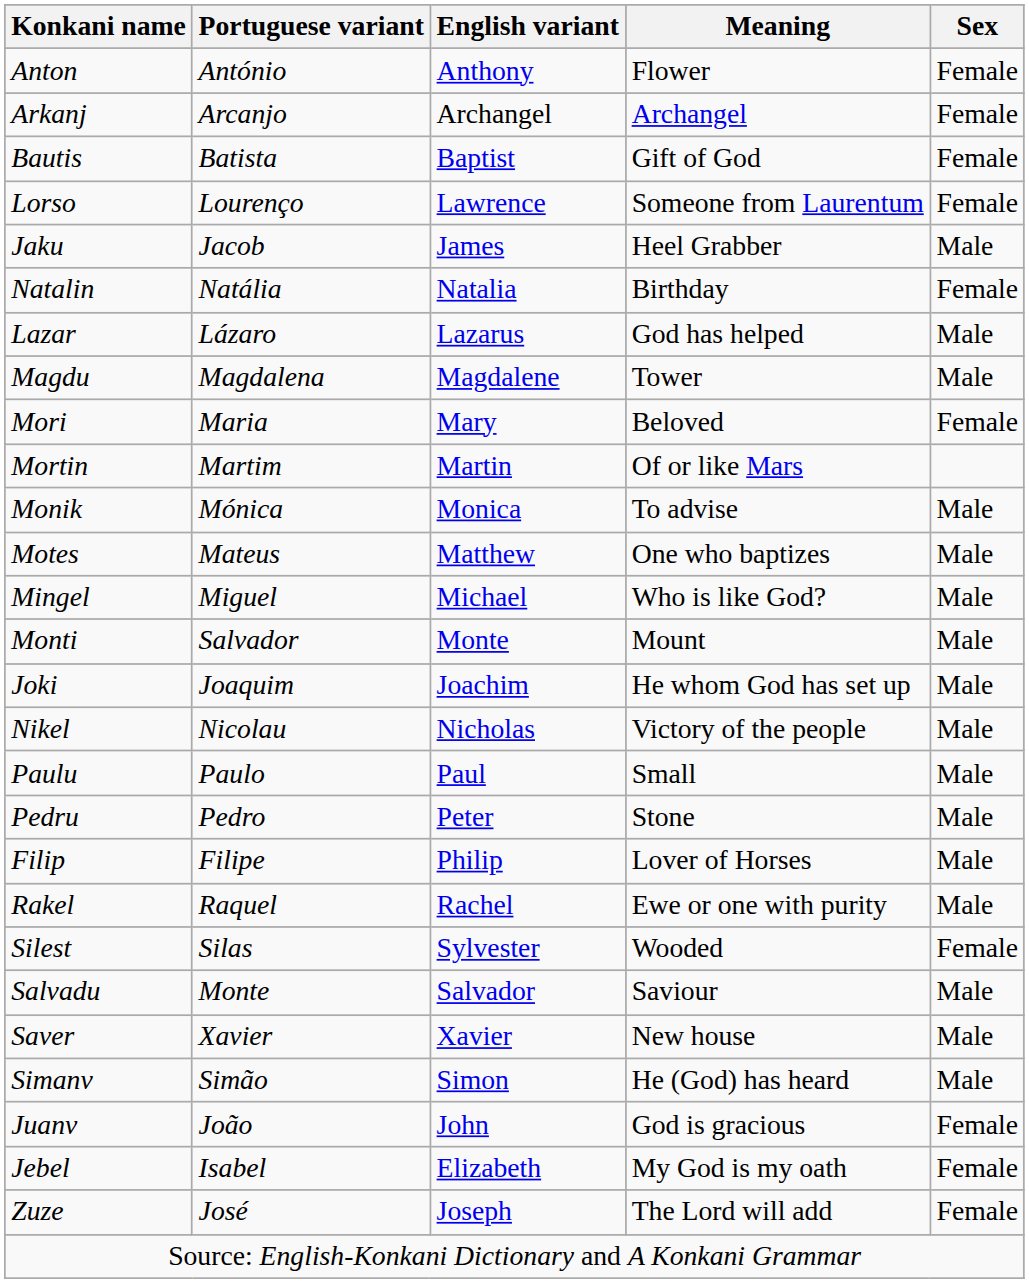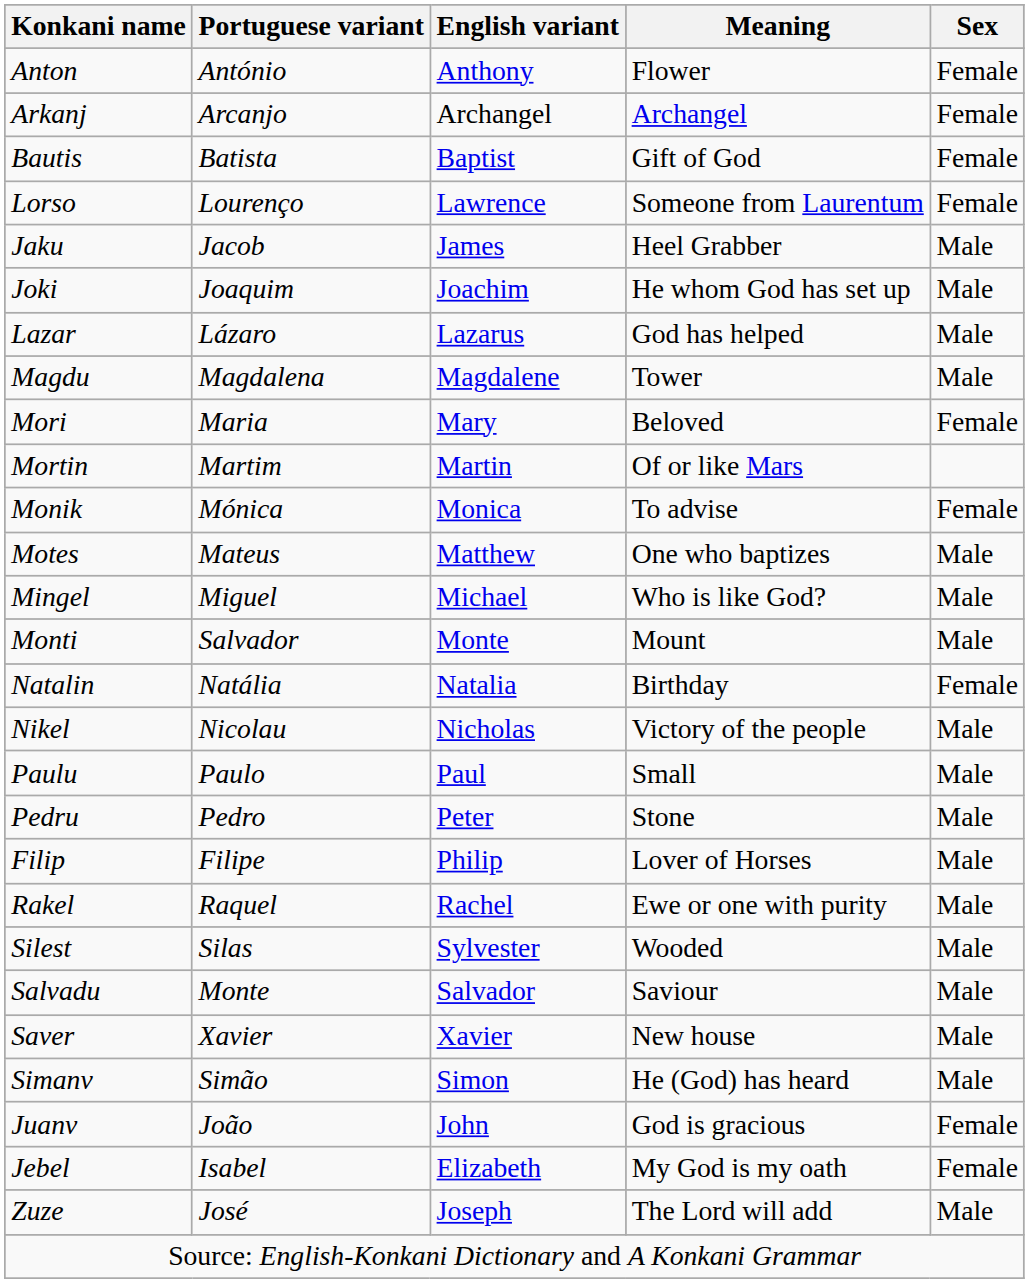rows swapped: Joki <-> Natalin
Monik | Sex: Male -> Female
Silest | Sex: Female -> Male
Zuze | Sex: Female -> Male
